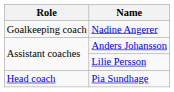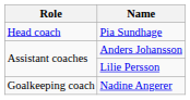rows swapped: Pia Sundhage <-> Nadine Angerer
